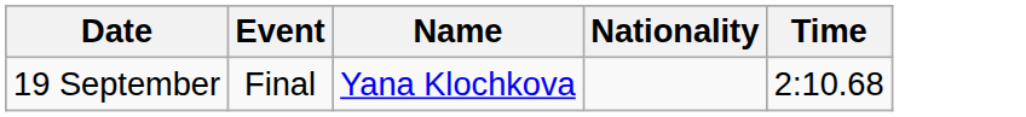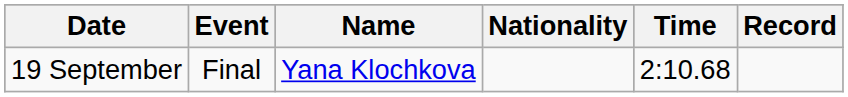+ column: Record
